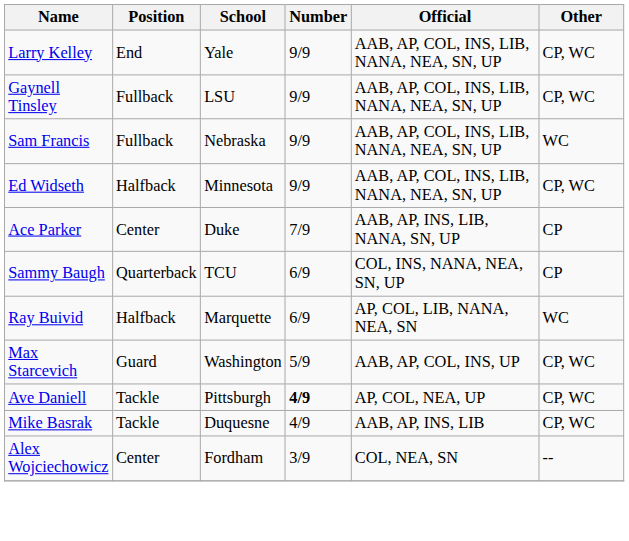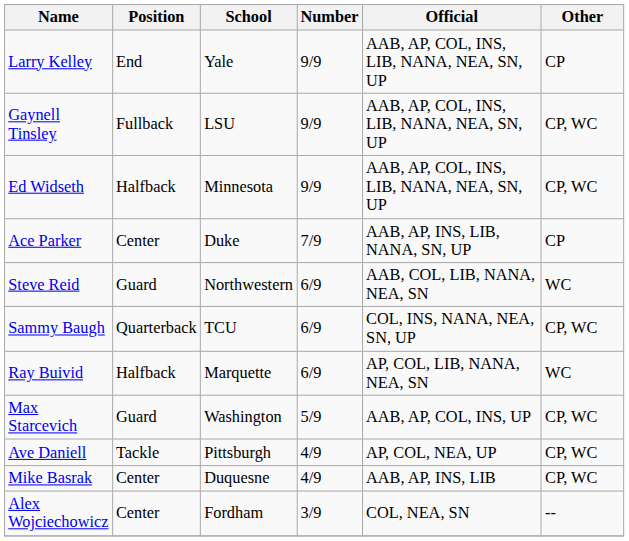Larry Kelley | Other: CP, WC -> CP
- row: Sam Francis | Fullback | Nebraska | 9/9 | AAB, AP, COL, INS, LIB, NANA, NEA, SN, UP | WC
+ row: Steve Reid | Guard | Northwestern | 6/9 | AAB, COL, LIB, NANA, NEA, SN | WC
Sammy Baugh | Other: CP -> CP, WC
Ave Daniell | Number: bold -> normal
Mike Basrak | Position: Tackle -> Center
